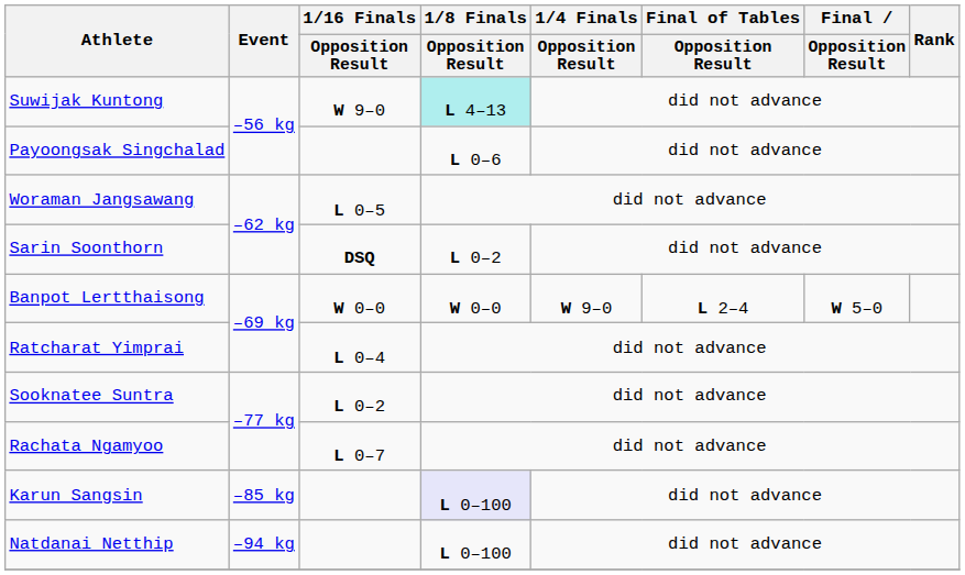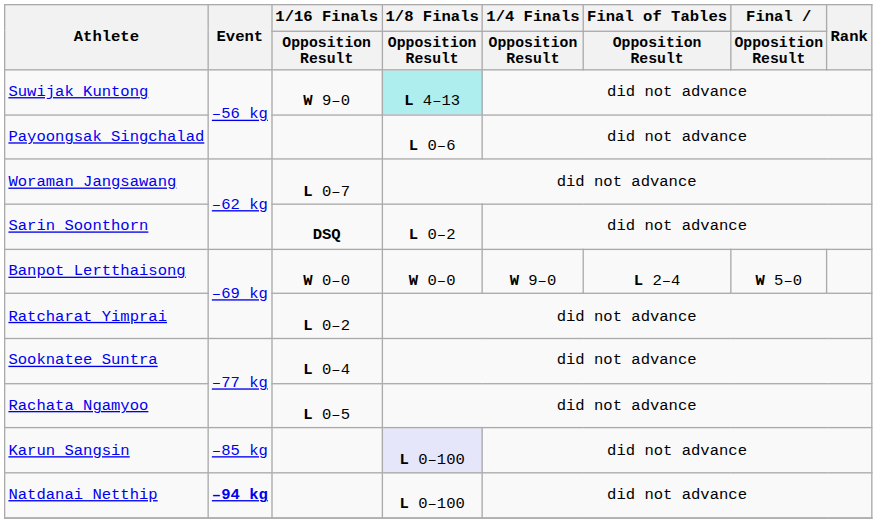Woraman Jangsawang | 1/16 Finals / Opposition Result: L 0–5 -> L 0–7
Ratcharat Yimprai | 1/16 Finals / Opposition Result: L 0–4 -> L 0–2
Sooknatee Suntra | 1/16 Finals / Opposition Result: L 0–2 -> L 0–4
Rachata Ngamyoo | 1/16 Finals / Opposition Result: L 0–7 -> L 0–5
Natdanai Netthip | Event: normal -> bold
